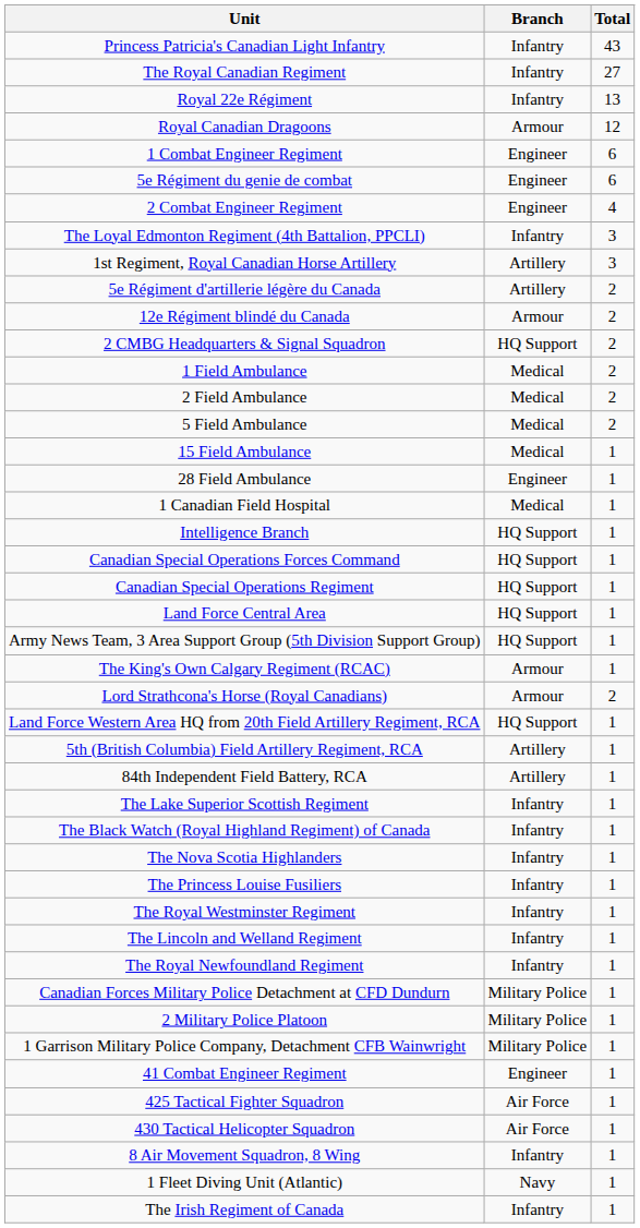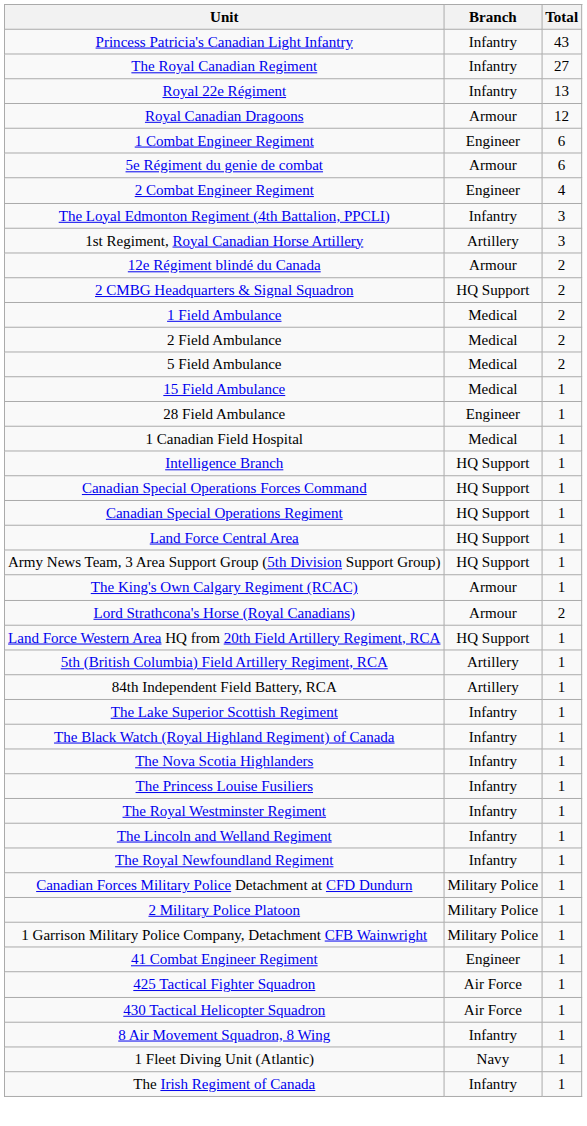5e Régiment du genie de combat | Branch: Engineer -> Armour
- row: 5e Régiment d'artillerie légère du Canada | Artillery | 2
